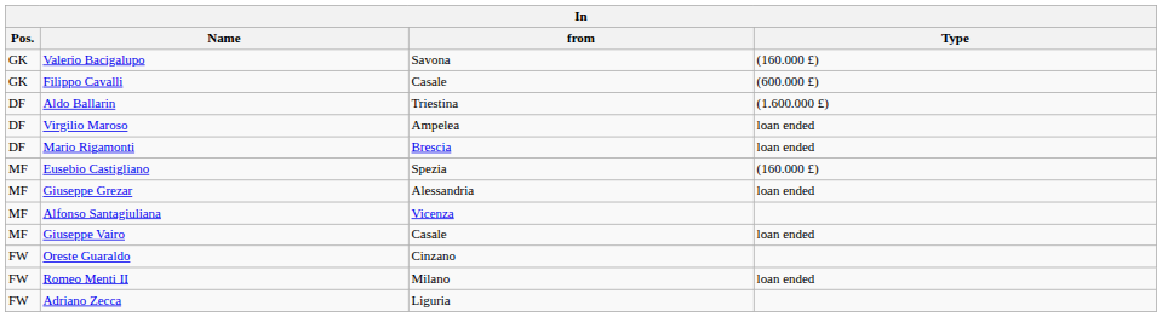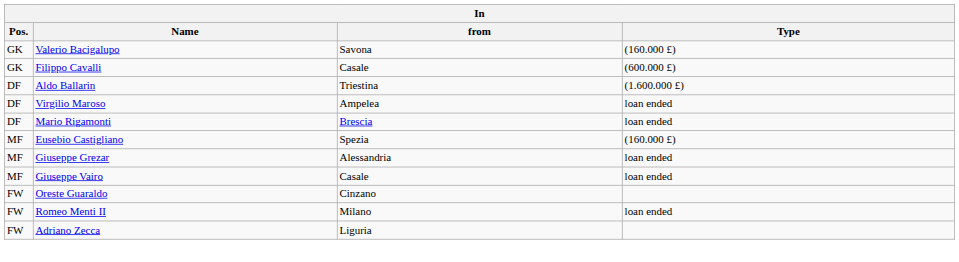- row: MF | Alfonso Santagiuliana | Vicenza
